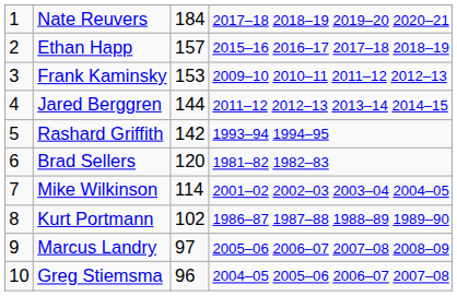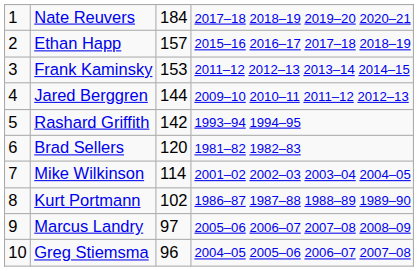Frank Kaminsky | column 4: 2009–10 2010–11 2011–12 2012–13 -> 2011–12 2012–13 2013–14 2014–15
Jared Berggren | column 4: 2011–12 2012–13 2013–14 2014–15 -> 2009–10 2010–11 2011–12 2012–13
